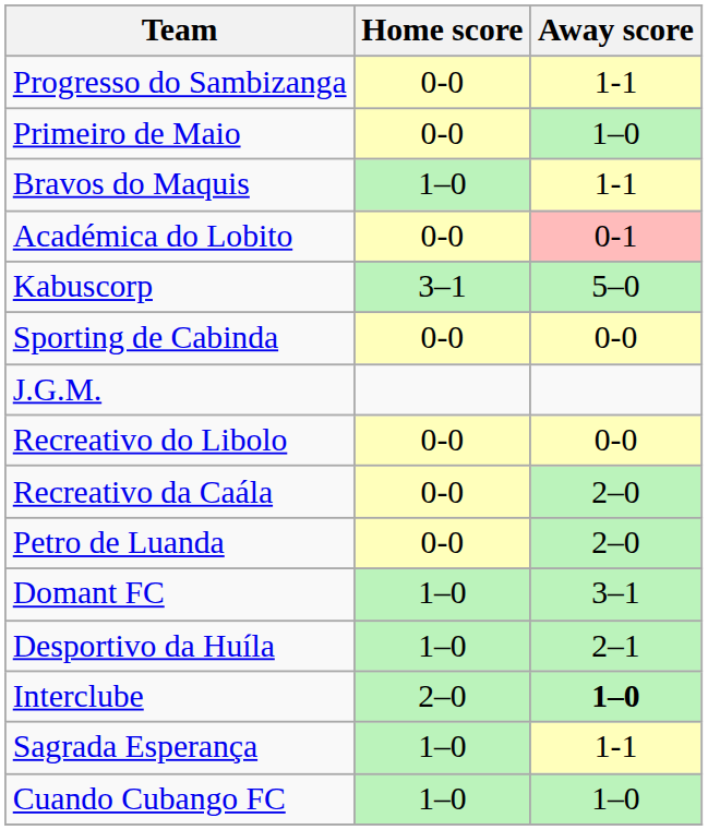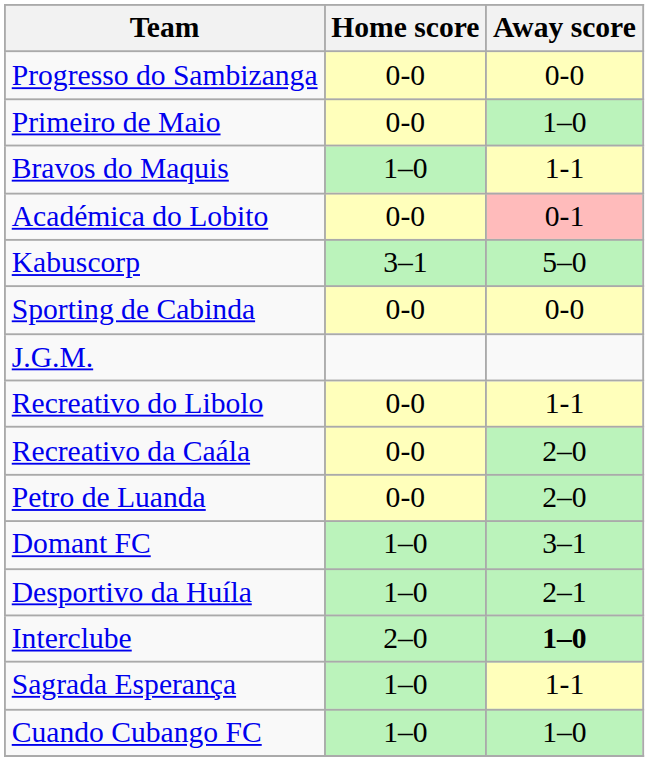Progresso do Sambizanga | Away score: 1-1 -> 0-0
Recreativo do Libolo | Away score: 0-0 -> 1-1
